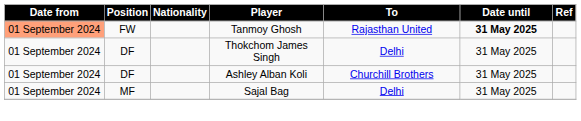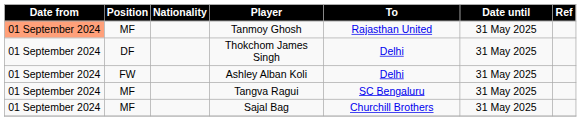Tanmoy Ghosh | Position: FW -> MF
Tanmoy Ghosh | Date until: bold -> normal
Ashley Alban Koli | Position: DF -> FW
Ashley Alban Koli | To: Churchill Brothers -> Delhi
+ row: 01 September 2024 | MF | Tangva Ragui | SC Bengaluru | 31 May 2025
Sajal Bag | To: Delhi -> Churchill Brothers
